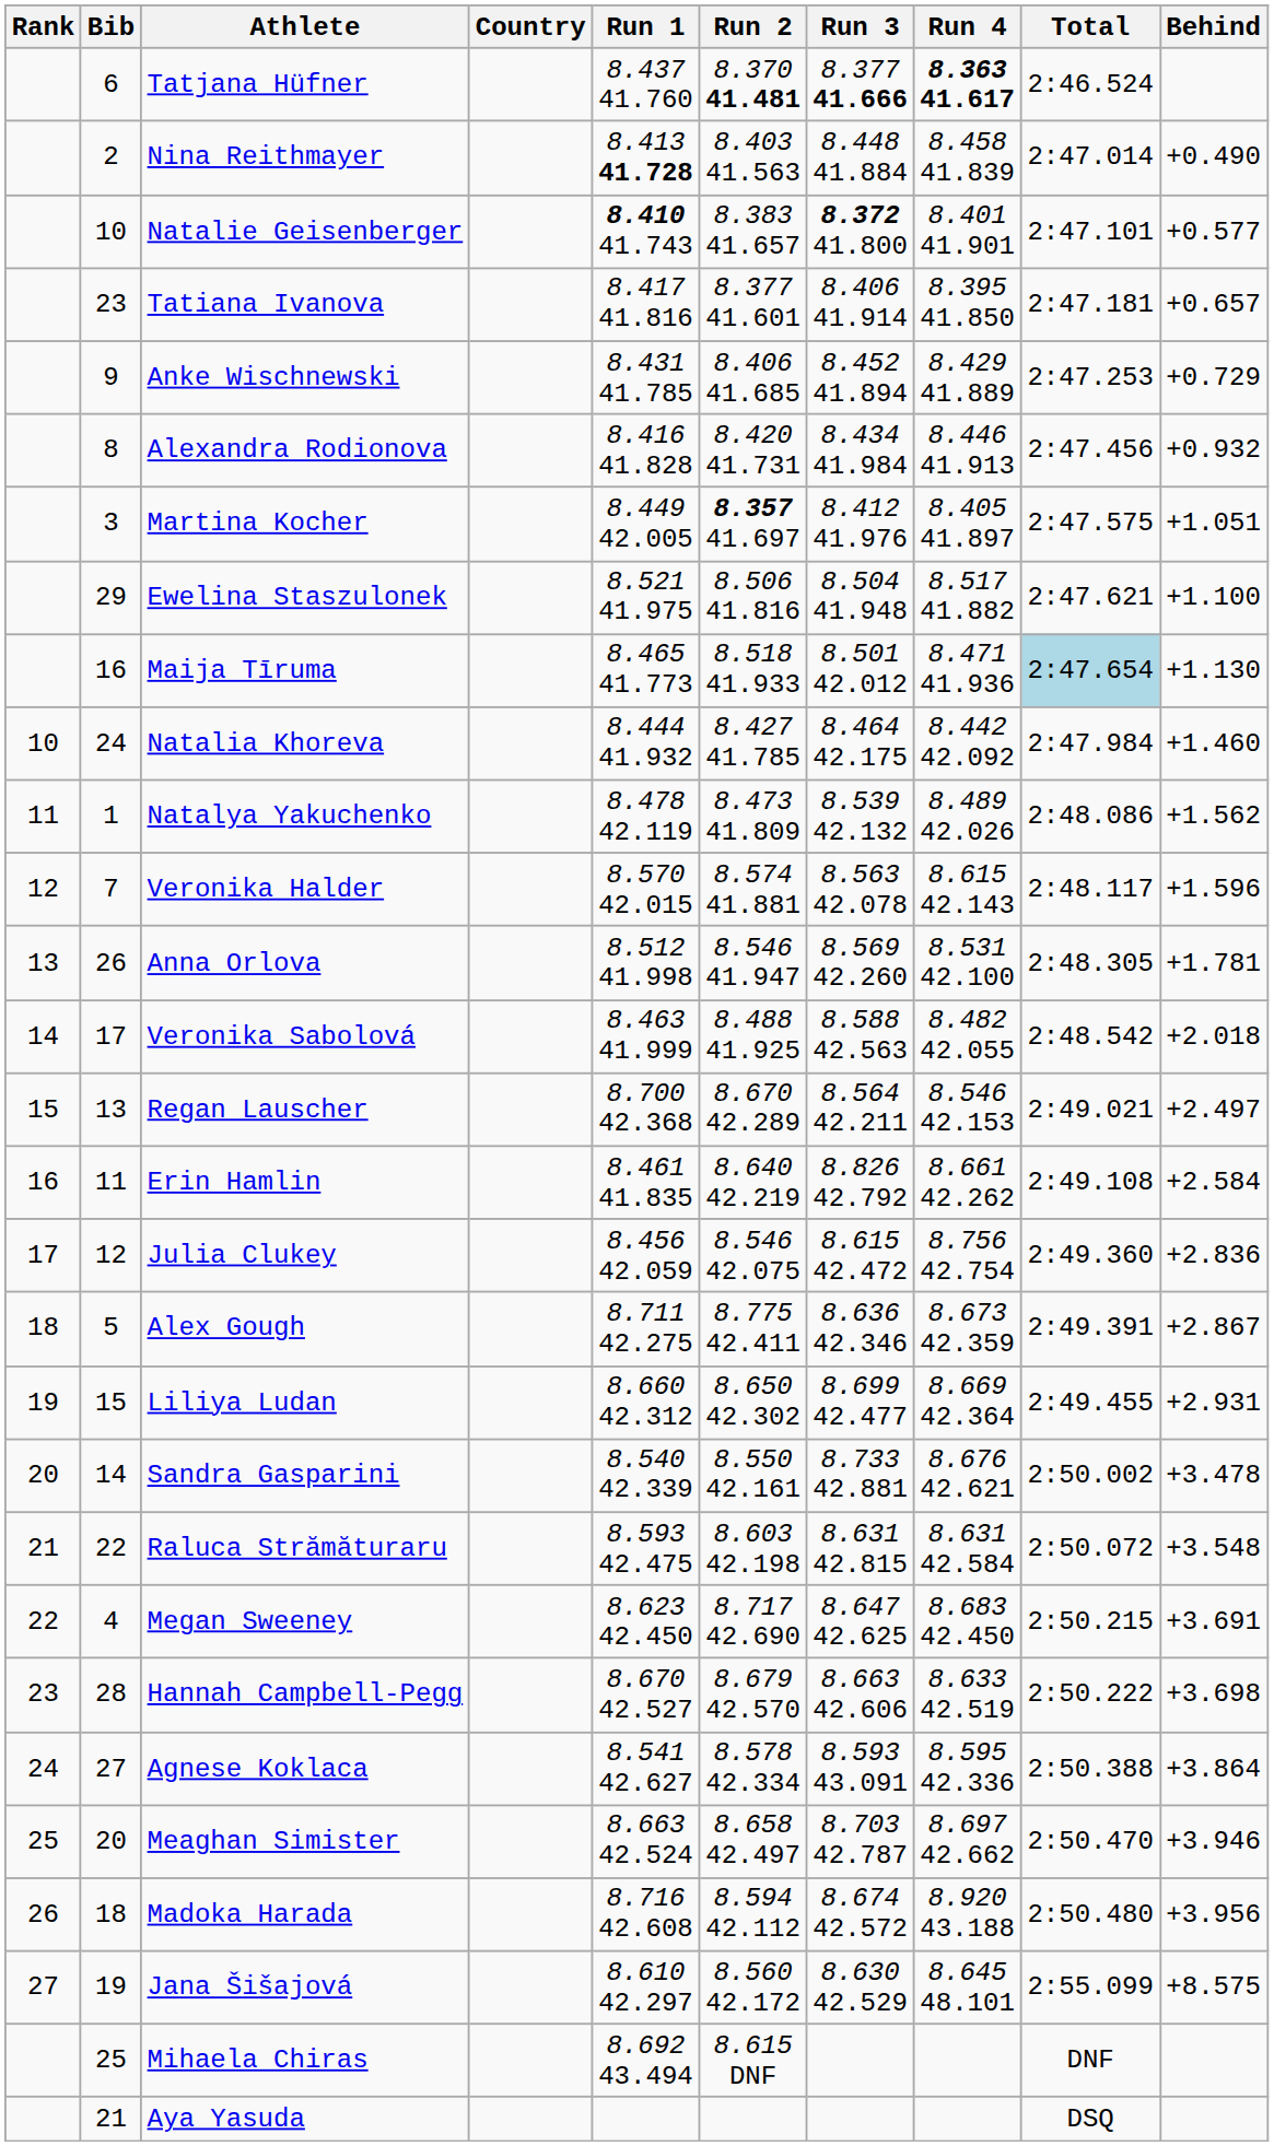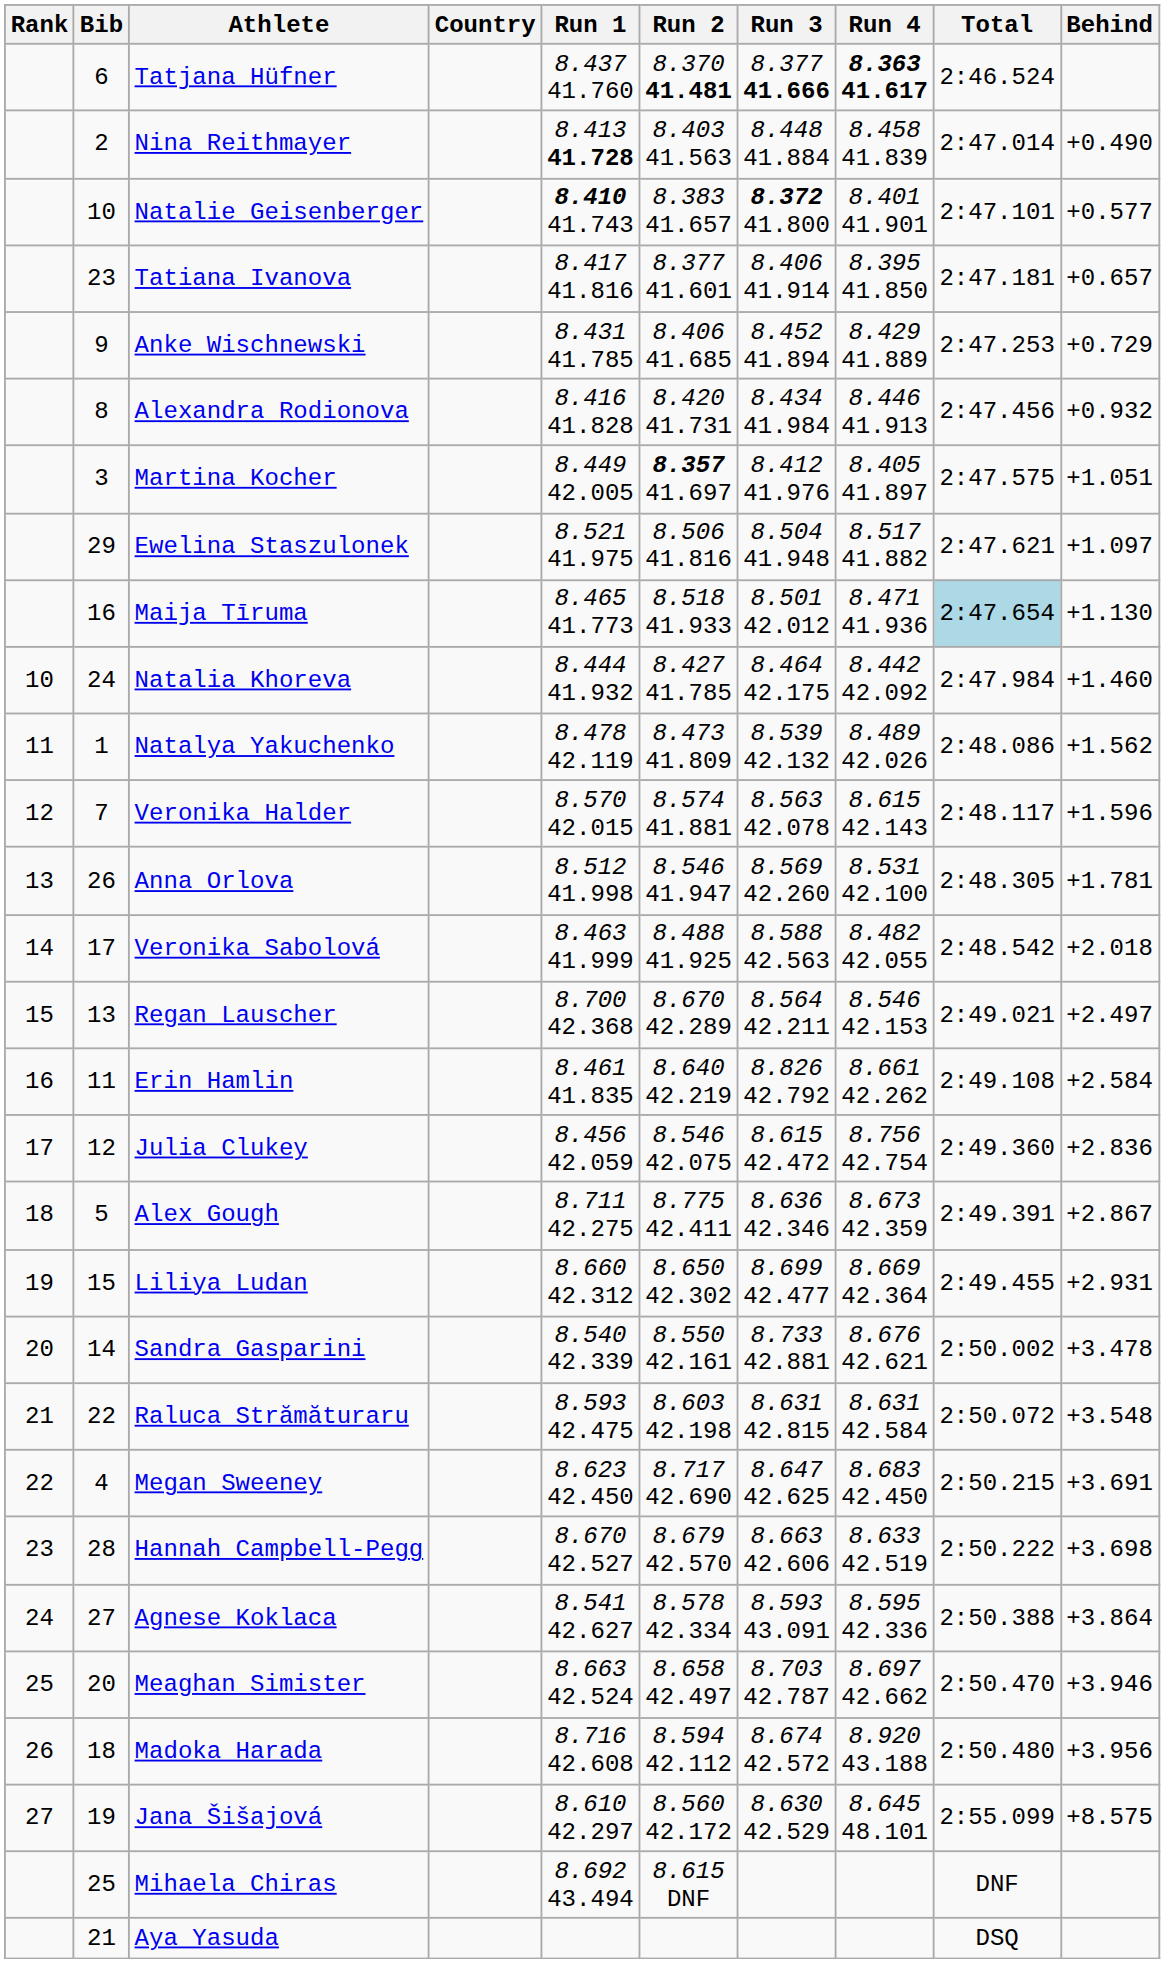Ewelina Staszulonek | Behind: +1.100 -> +1.097
